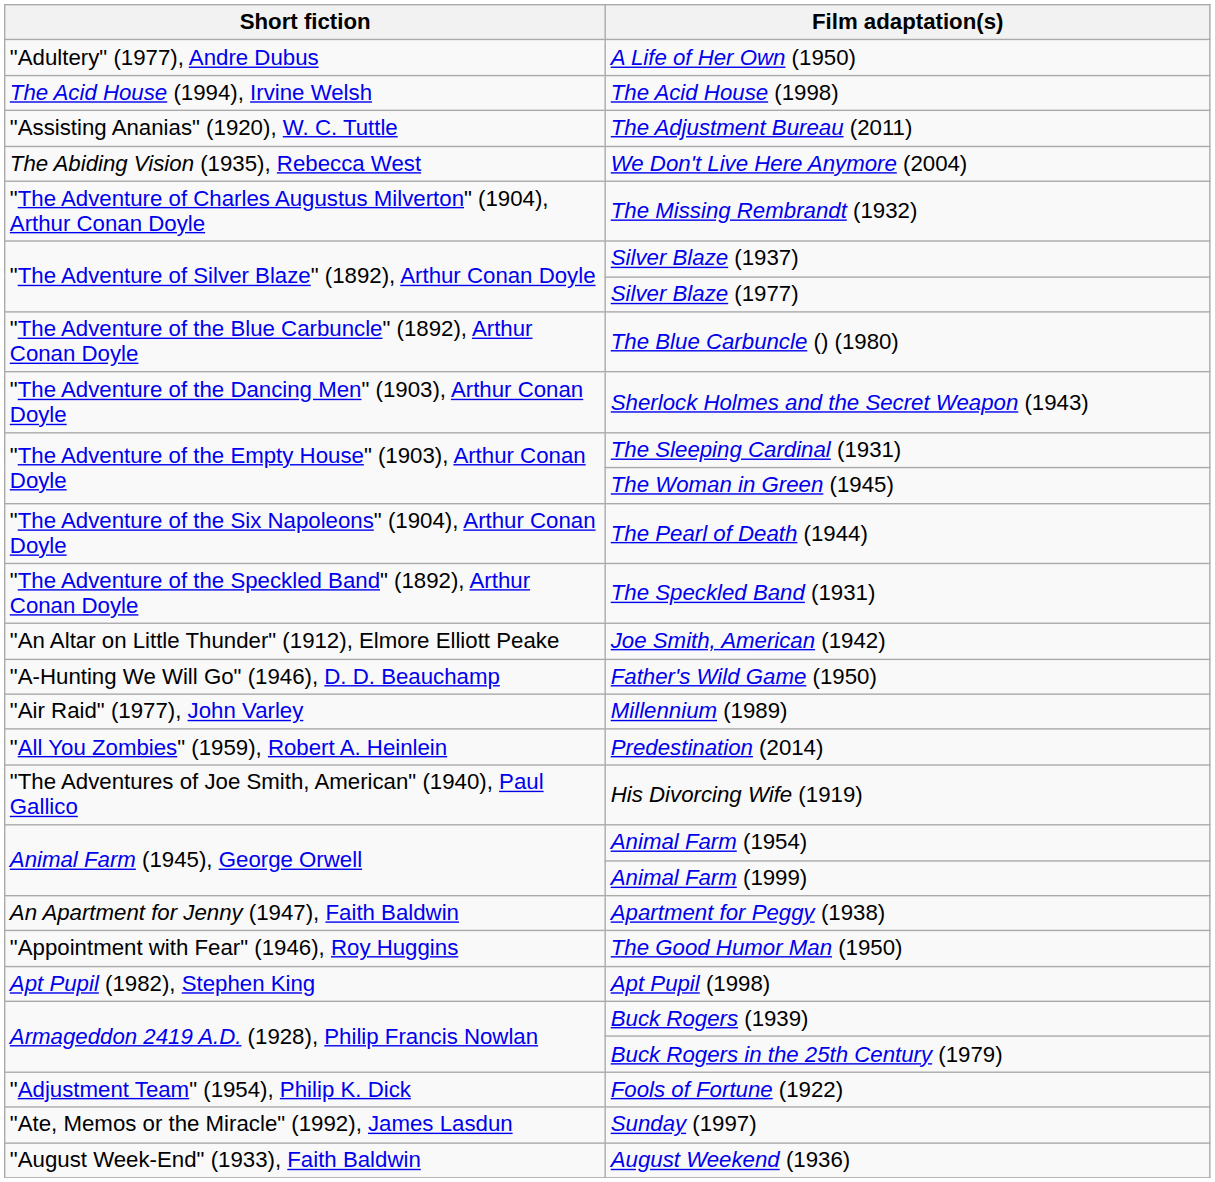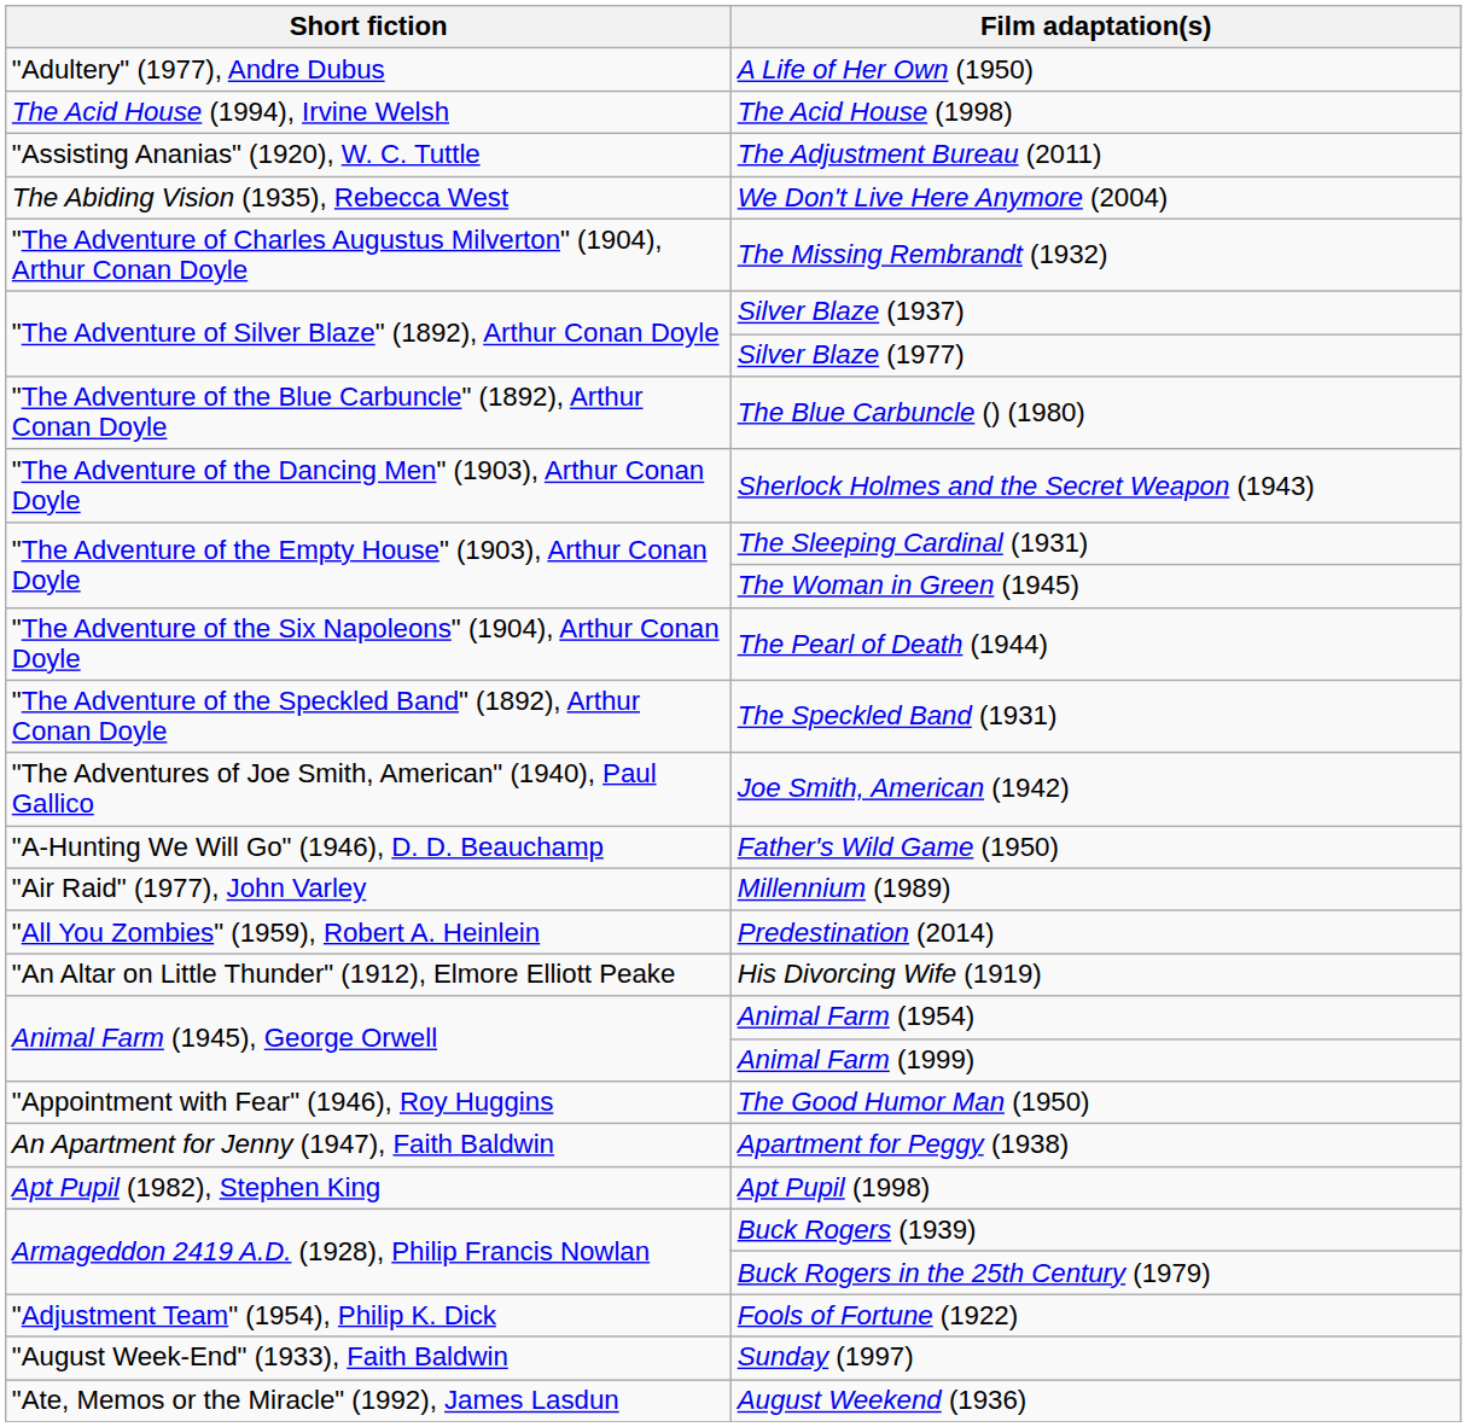Joe Smith, American (1942) | Short fiction: "An Altar on Little Thunder" (1912), Elmore Elliott Peake -> "The Adventures of Joe Smith, American" (1940), Paul Gallico
His Divorcing Wife (1919) | Short fiction: "The Adventures of Joe Smith, American" (1940), Paul Gallico -> "An Altar on Little Thunder" (1912), Elmore Elliott Peake
rows swapped: Apartment for Peggy (1938) <-> The Good Humor Man (1950)
Sunday (1997) | Short fiction: "Ate, Memos or the Miracle" (1992), James Lasdun -> "August Week-End" (1933), Faith Baldwin
August Weekend (1936) | Short fiction: "August Week-End" (1933), Faith Baldwin -> "Ate, Memos or the Miracle" (1992), James Lasdun
